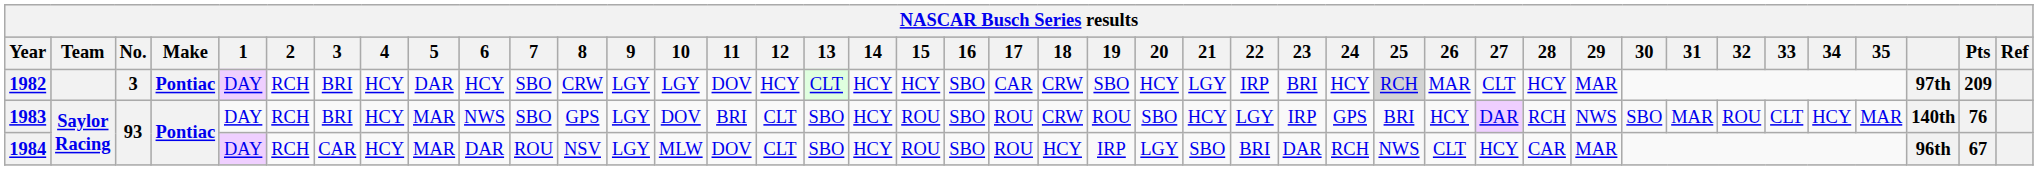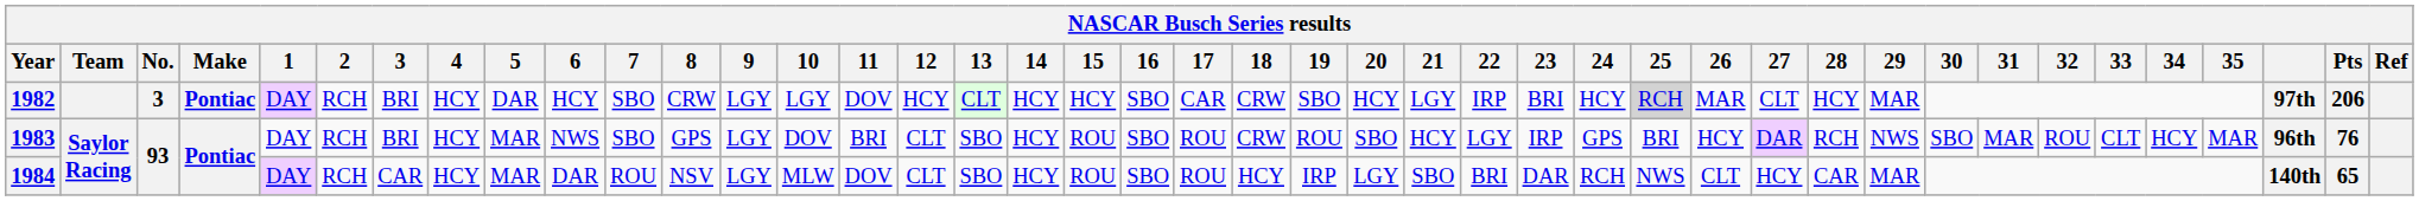1982 | Pts: 209 -> 206
1983 | column 40: 140th -> 96th
1984 | column 40: 96th -> 140th
1984 | Pts: 67 -> 65
